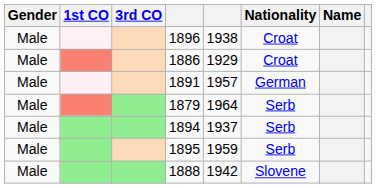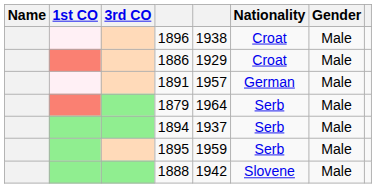columns swapped: Name <-> Gender
